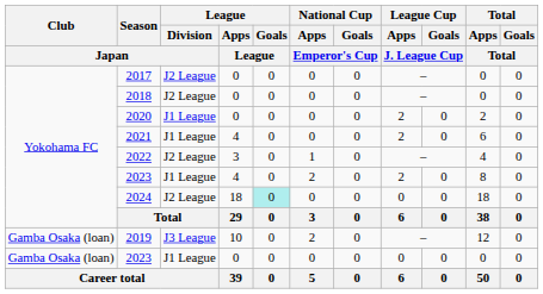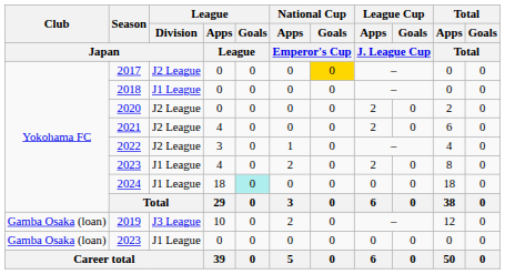2017 | National Cup / Goals / Emperor's Cup: no background -> gold background
2018 | League / Division / Japan: J2 League -> J1 League
2020 | League / Division / Japan: J1 League -> J2 League
2021 | League / Division / Japan: J1 League -> J2 League
2024 | League / Division / Japan: J2 League -> J1 League
